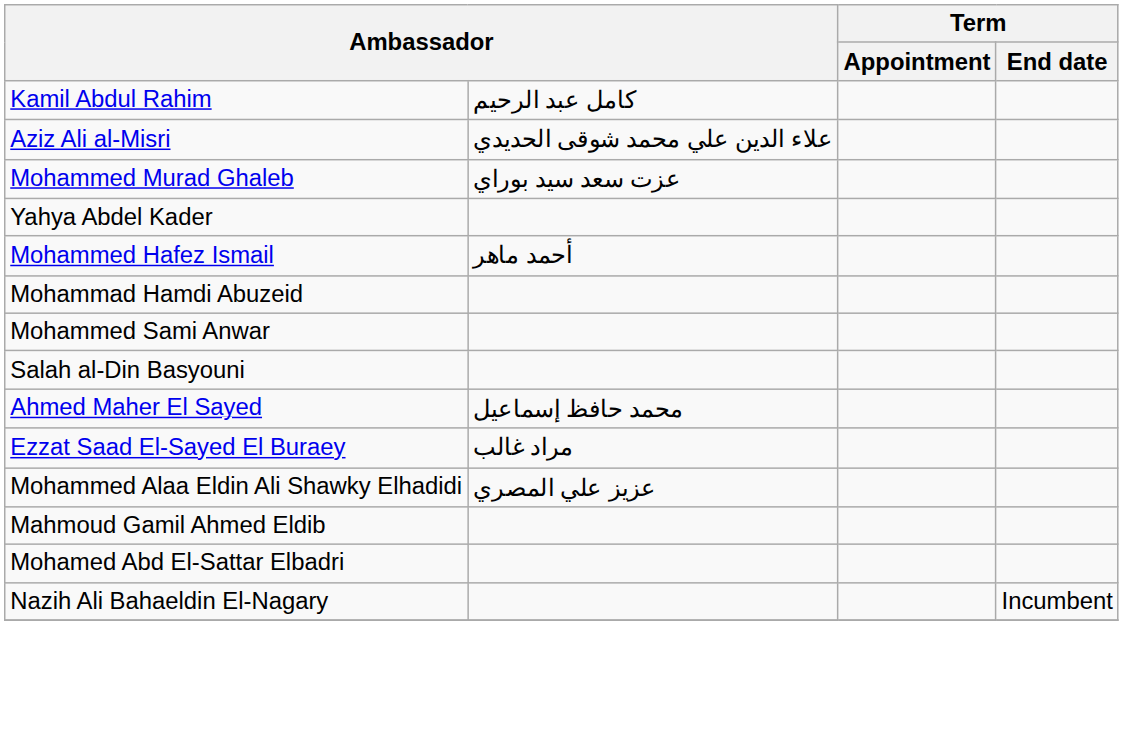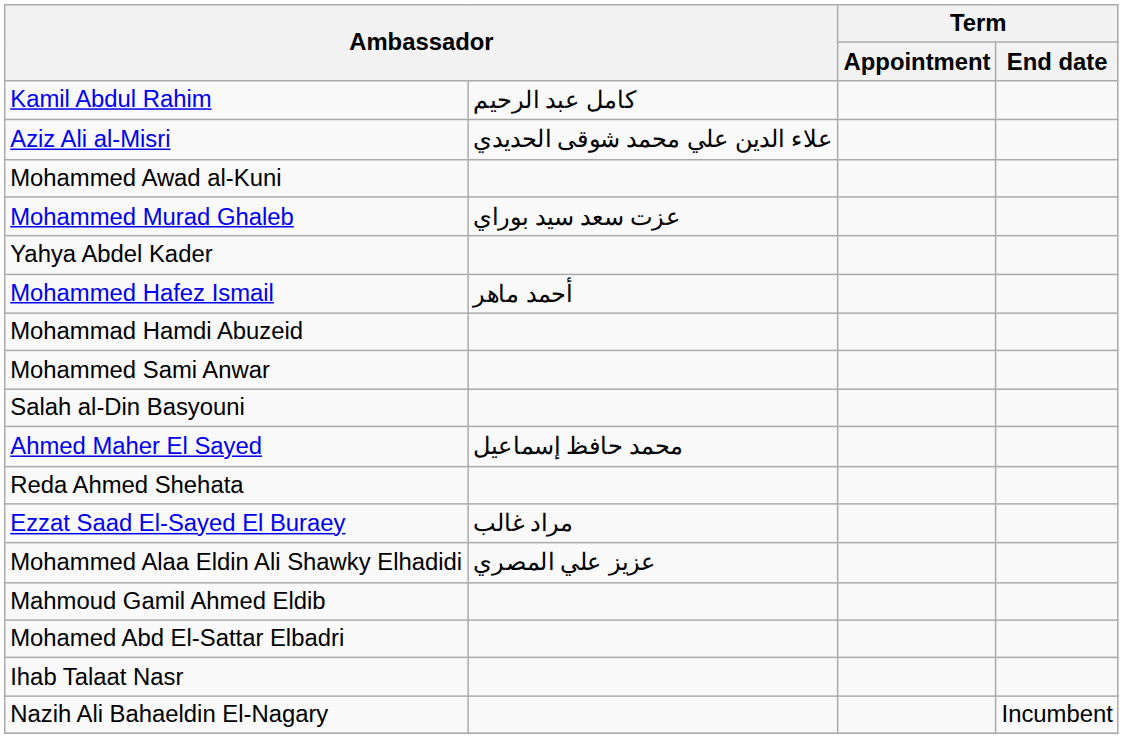+ row: Mohammed Awad al-Kuni
+ row: Reda Ahmed Shehata
+ row: Ihab Talaat Nasr
